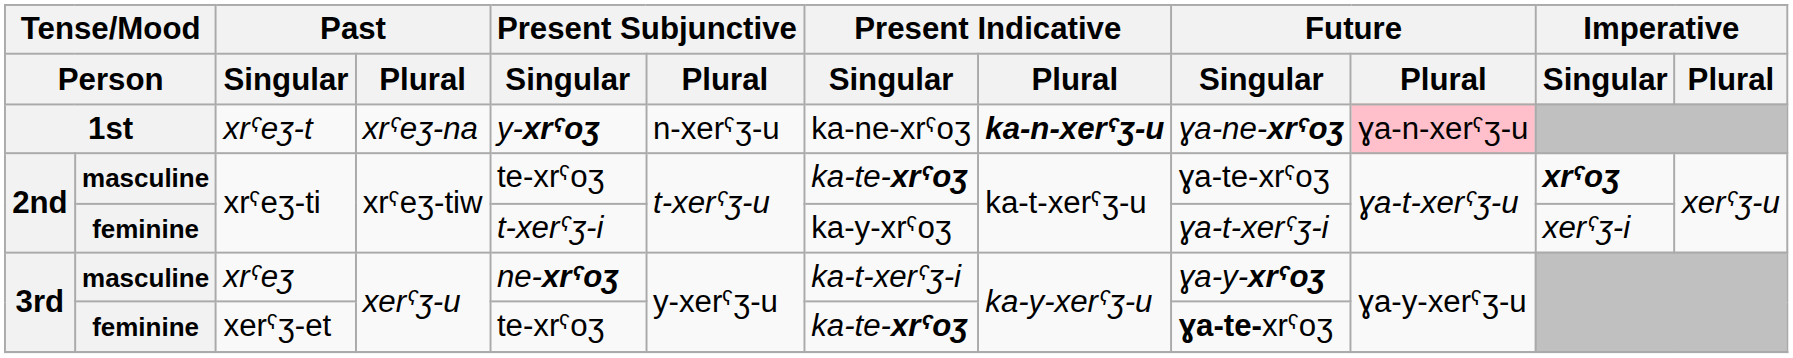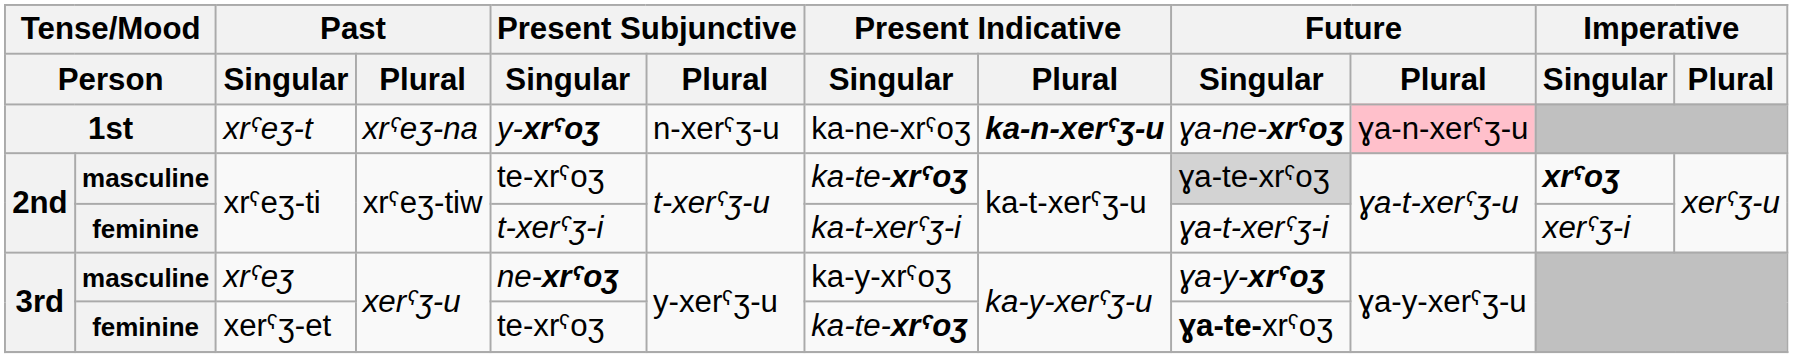masculine / xrˤeʒ-ti | Future / Singular: no background -> lightgrey background
feminine / xrˤeʒ-ti | Present Indicative / Singular: ka-y-xrˤoʒ -> ka-t-xerˤʒ-i
xrˤeʒ | Present Indicative / Singular: ka-t-xerˤʒ-i -> ka-y-xrˤoʒ
